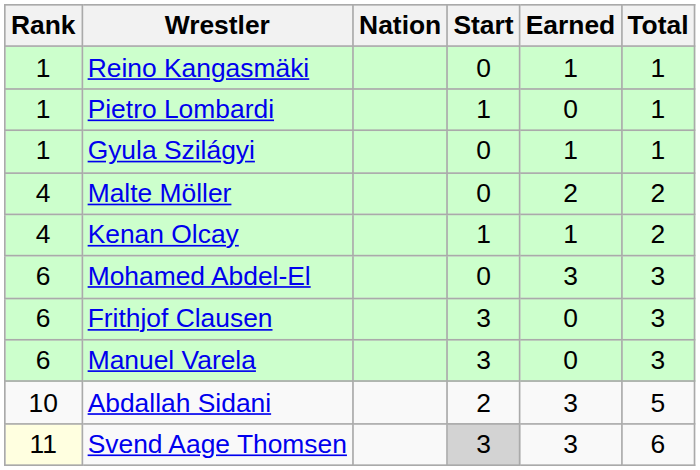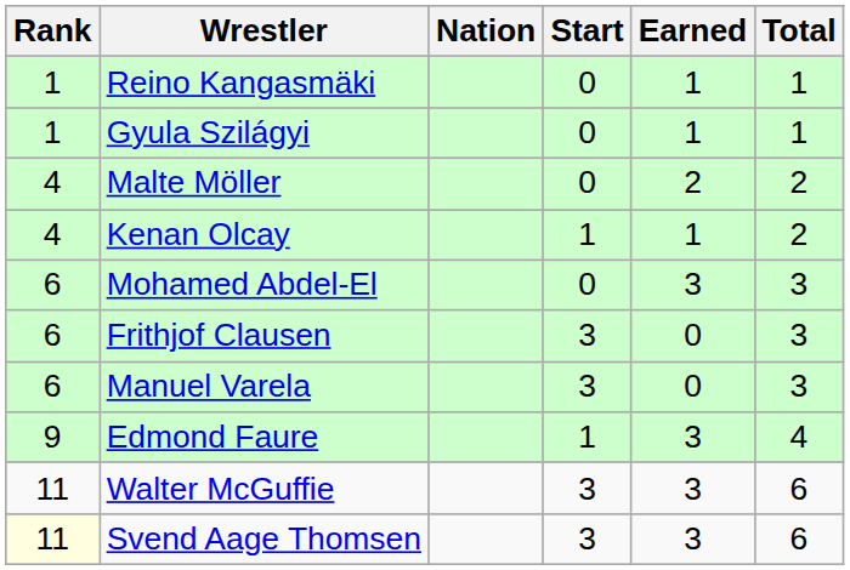- row: 1 | Pietro Lombardi | 1 | 0 | 1
+ row: 9 | Edmond Faure | 1 | 3 | 4
- row: 10 | Abdallah Sidani | 2 | 3 | 5
+ row: 11 | Walter McGuffie | 3 | 3 | 6
Svend Aage Thomsen | Start: lightgrey background -> no background
